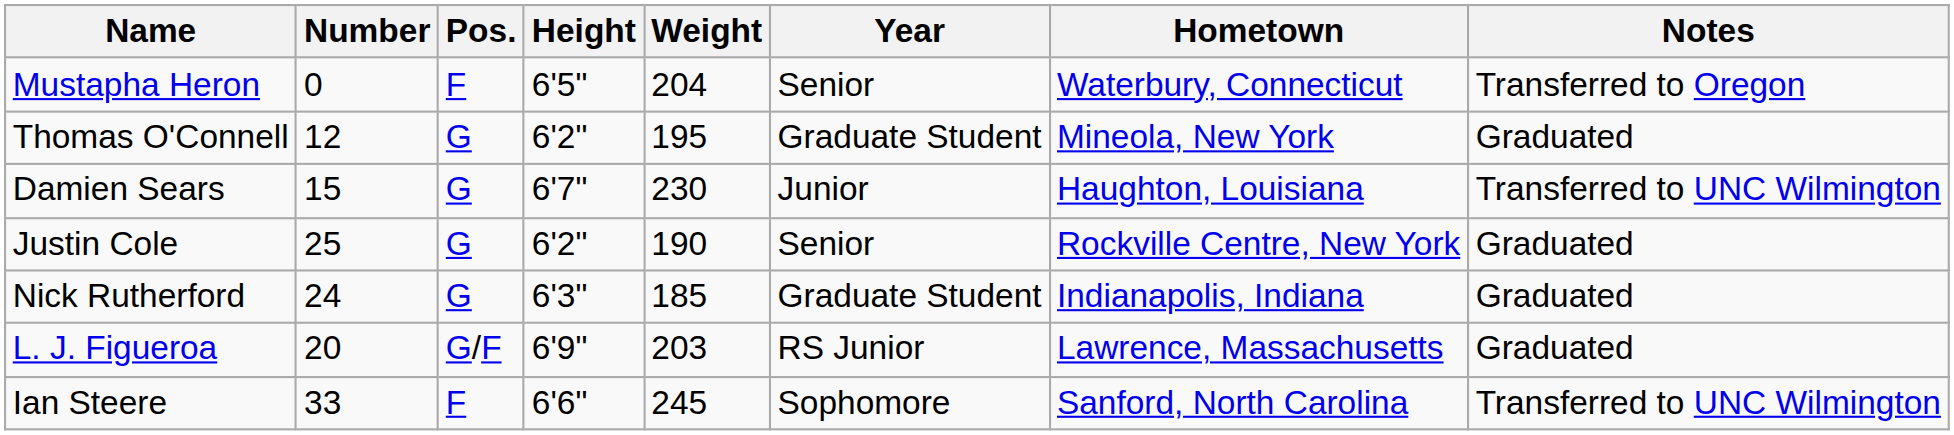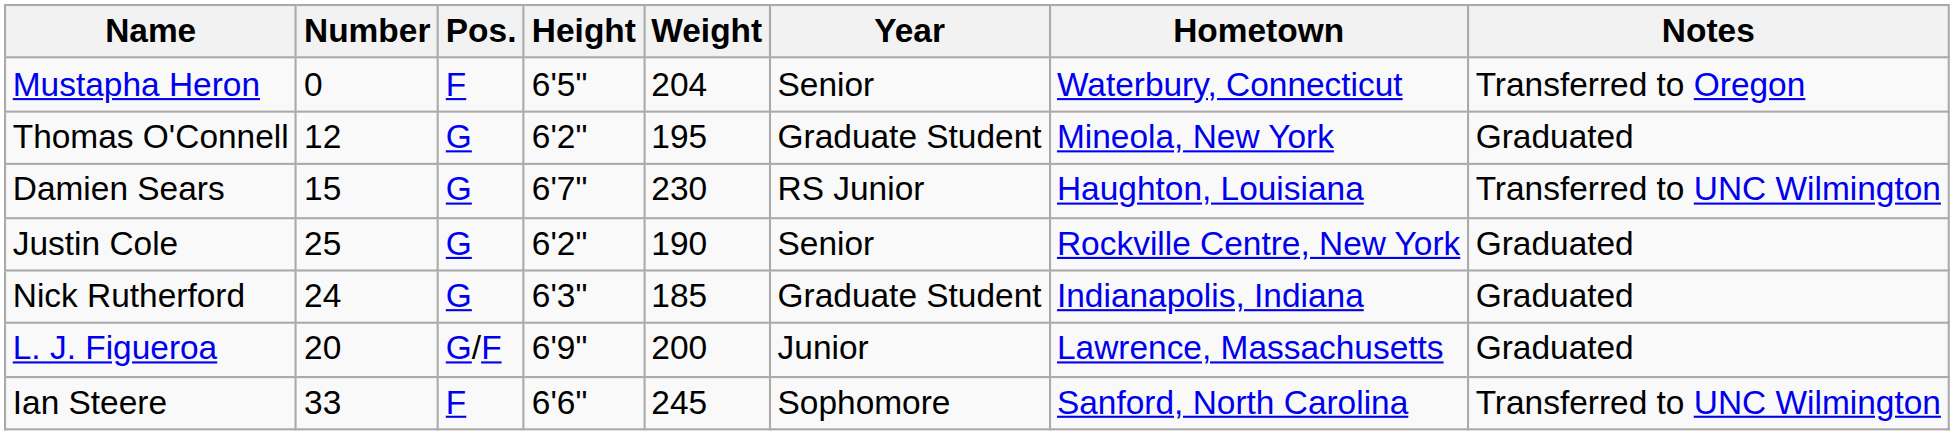Damien Sears | Year: Junior -> RS Junior
L. J. Figueroa | Weight: 203 -> 200
L. J. Figueroa | Year: RS Junior -> Junior
